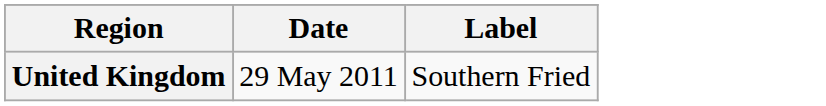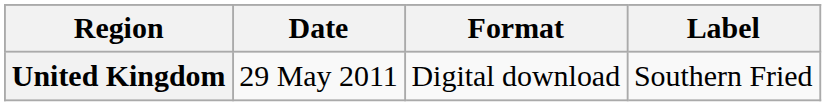+ column: Format | Digital download
